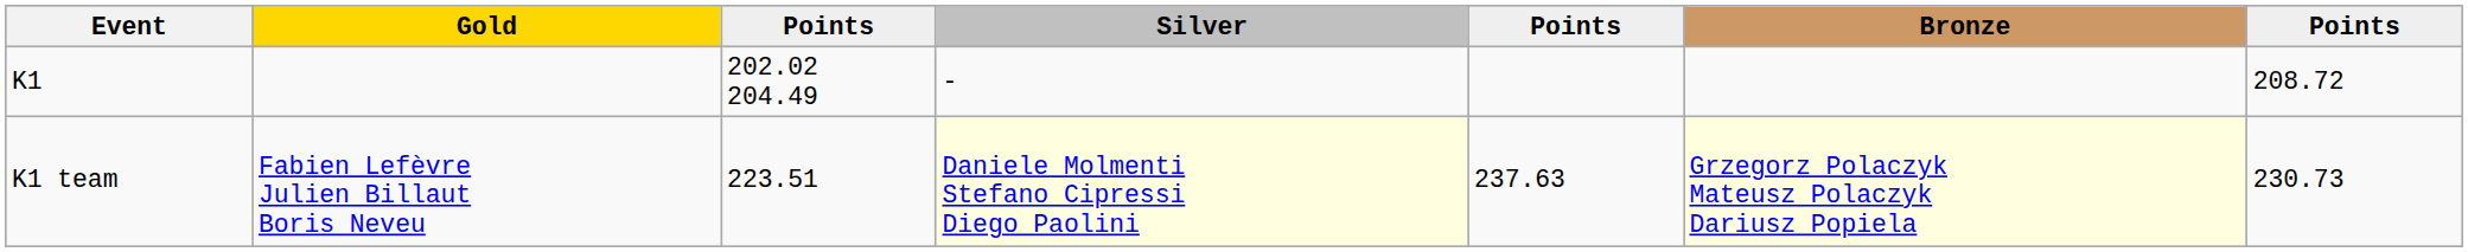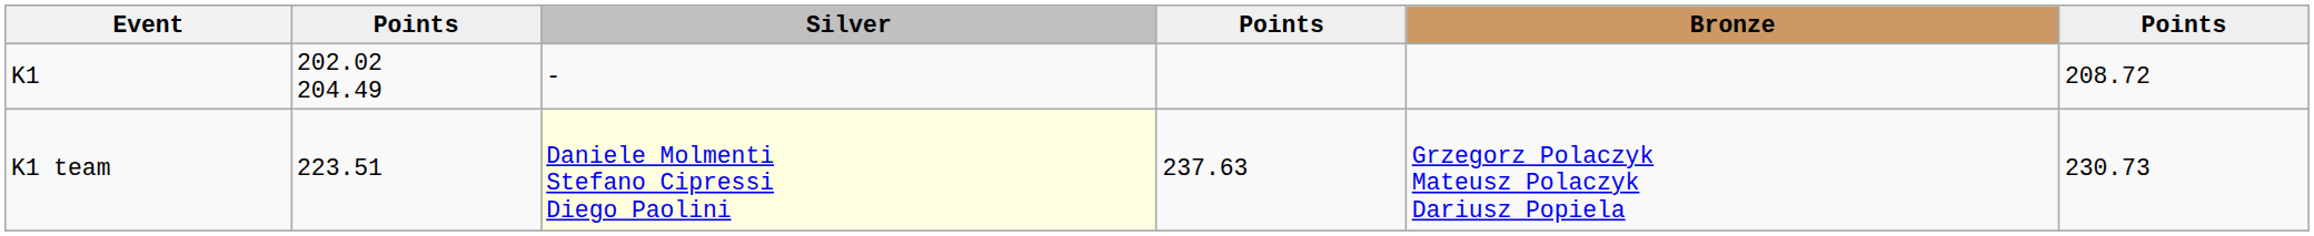- column: Gold | Fabien Lefèvre Julien Billaut Boris Neveu
K1 team | Bronze: lightyellow background -> no background
